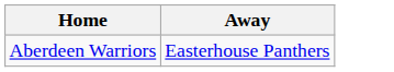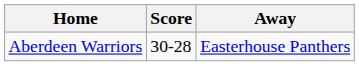+ column: Score | 30-28
